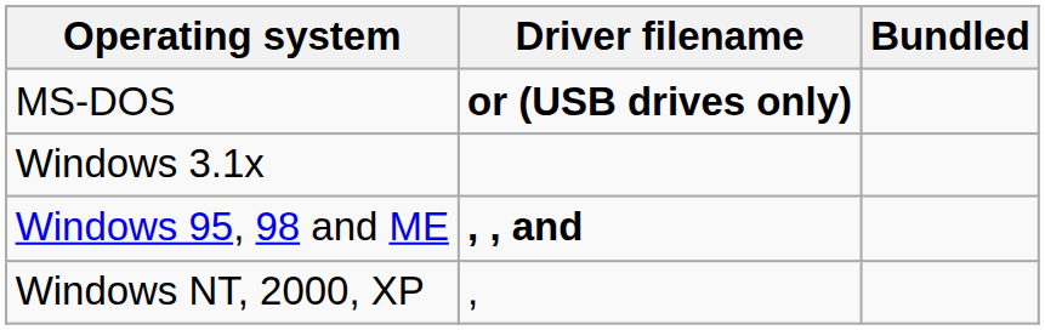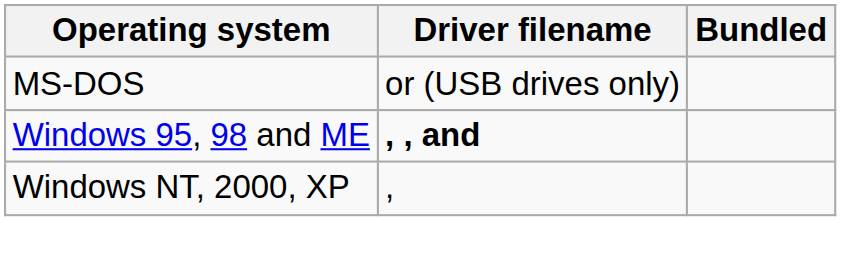MS-DOS | Driver filename: bold -> normal
- row: Windows 3.1x
